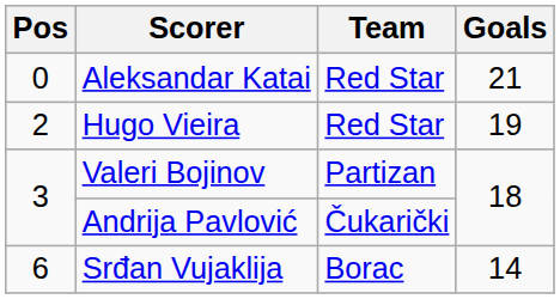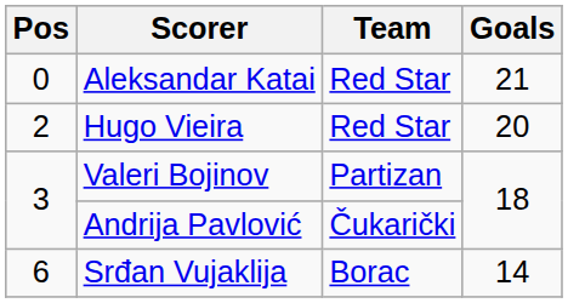Hugo Vieira | Goals: 19 -> 20
